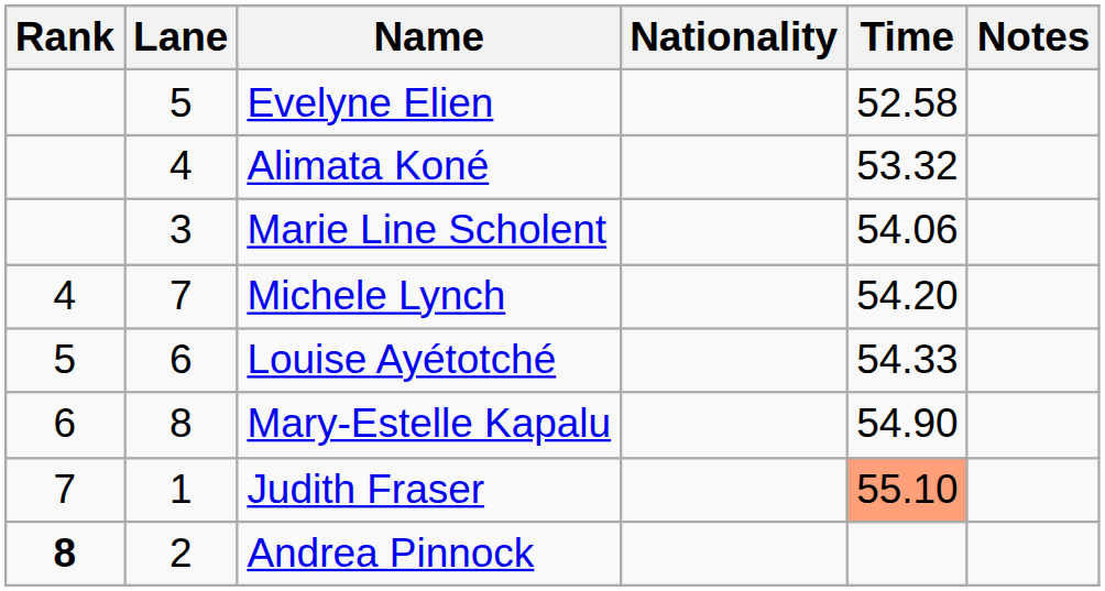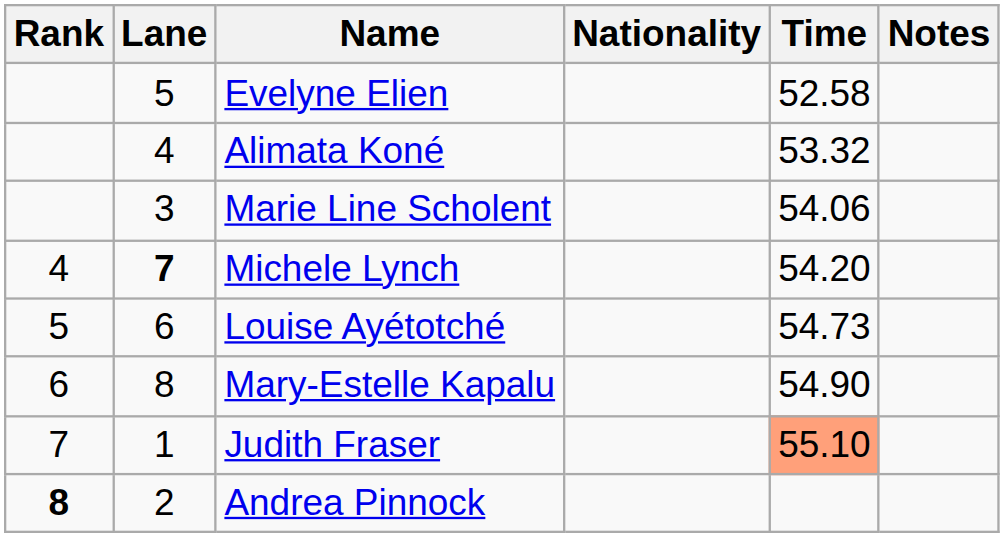Michele Lynch | Lane: normal -> bold
Louise Ayétotché | Time: 54.33 -> 54.73
